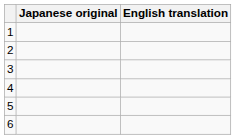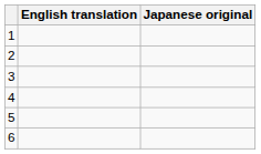columns swapped: Japanese original <-> English translation
